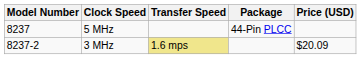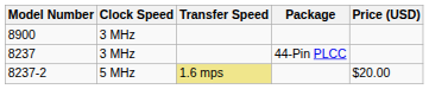+ row: 8900 | 3 MHz
8237 | Clock Speed: 5 MHz -> 3 MHz
8237-2 | Clock Speed: 3 MHz -> 5 MHz
8237-2 | Price (USD): $20.09 -> $20.00
